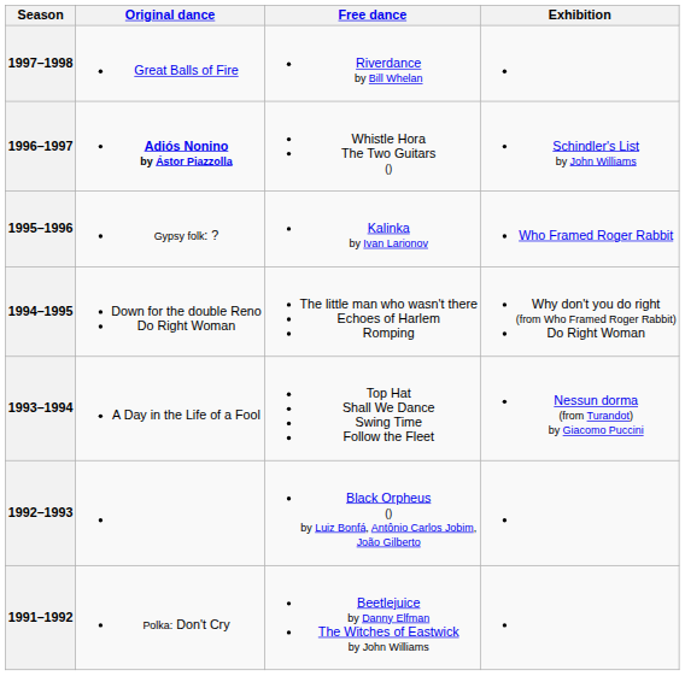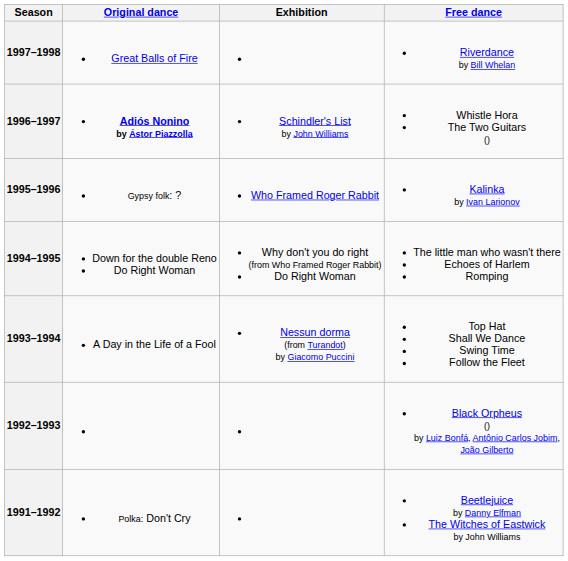columns swapped: Free dance <-> Exhibition
